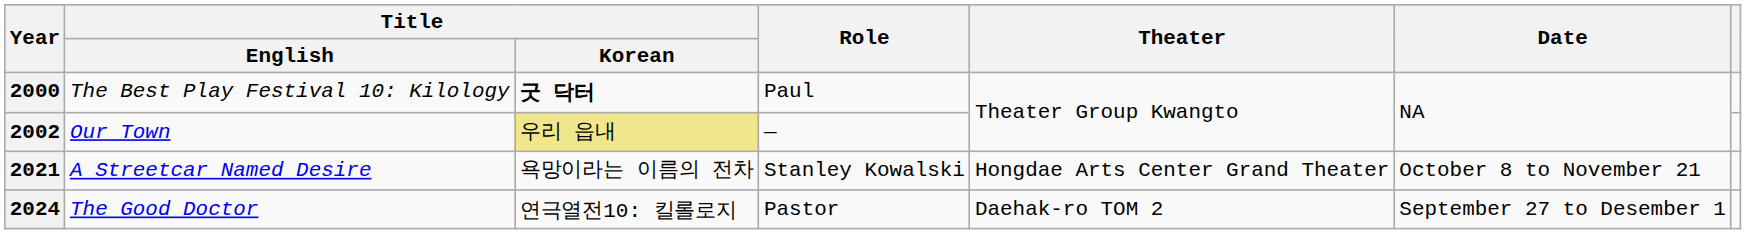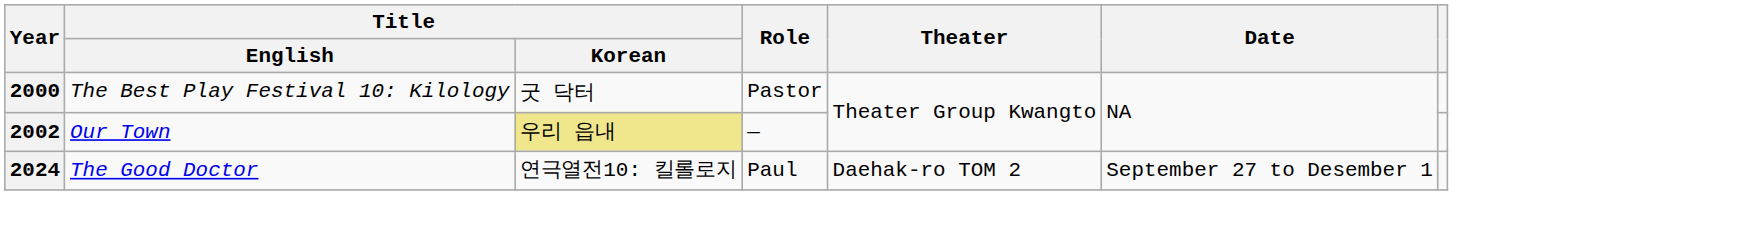2000 | Title / Korean: bold -> normal
2000 | Role: Paul -> Pastor
- row: 2021 | A Streetcar Named Desire | 욕망이라는 이름의 전차 | Stanley Kowalski | Hongdae Arts Center Grand Theater | October 8 to November 21
2024 | Role: Pastor -> Paul
